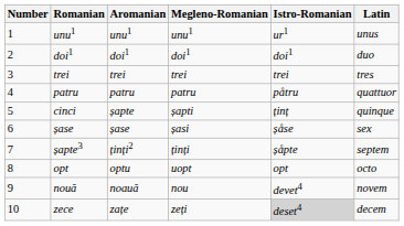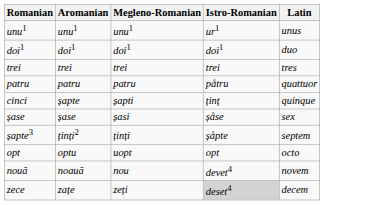- column: Number | 1 | 2 | 3 | 4 | 5 | 6 | 7 | 8 | 9 | 10
